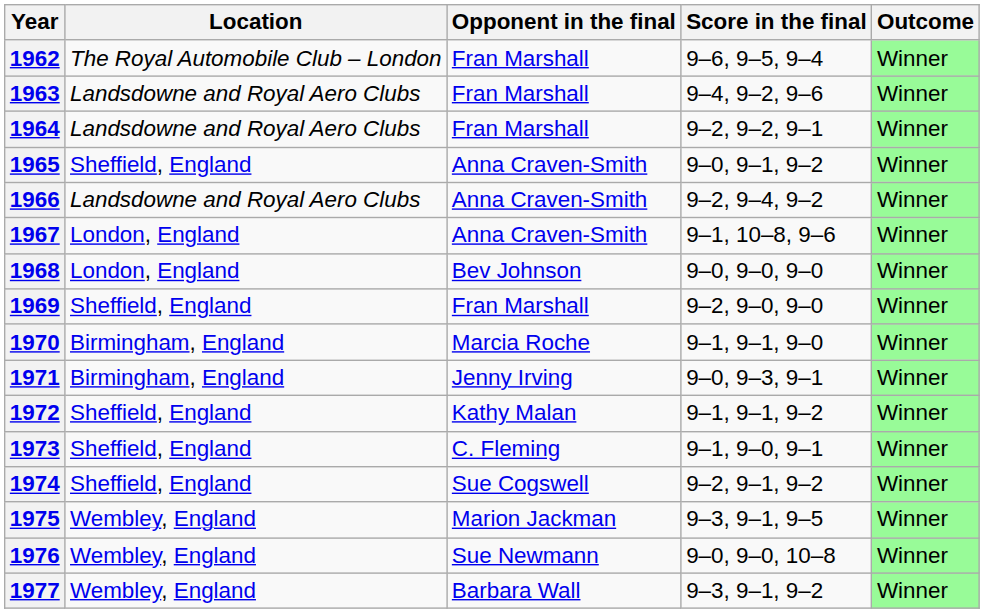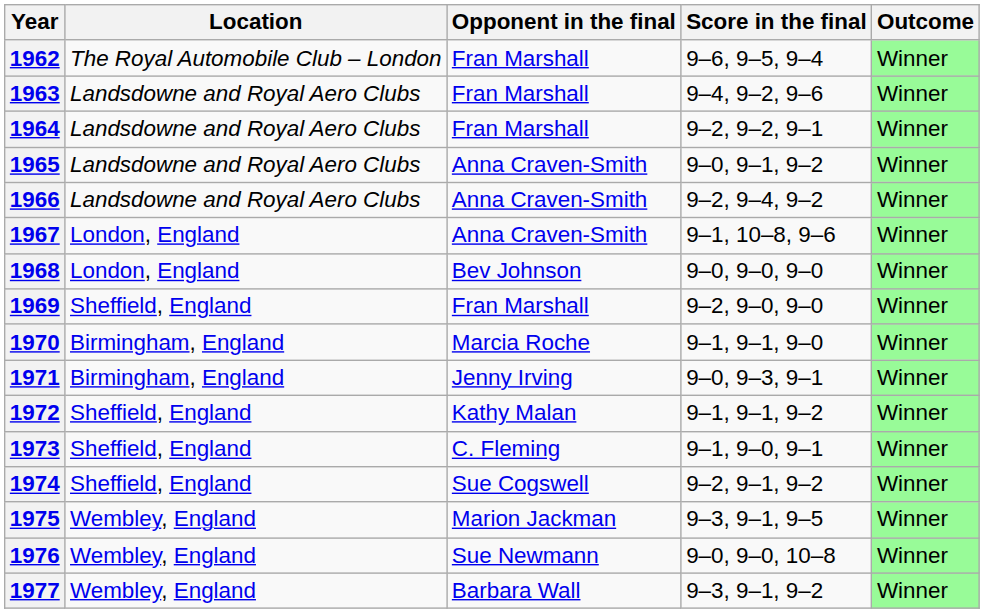1965 | Location: Sheffield, England -> Landsdowne and Royal Aero Clubs
